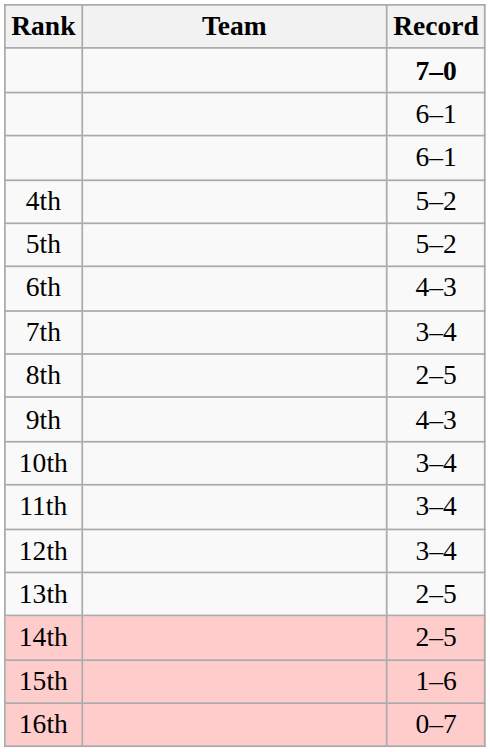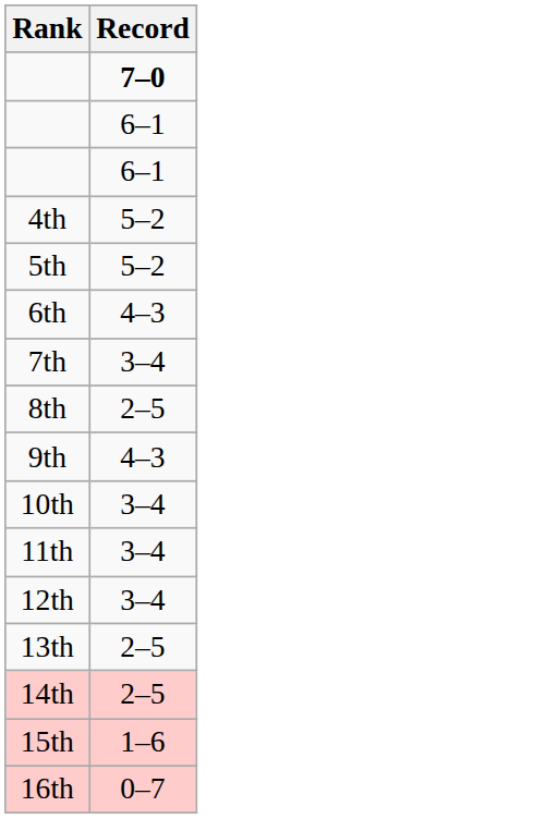- column: Team
